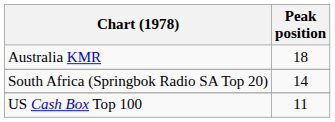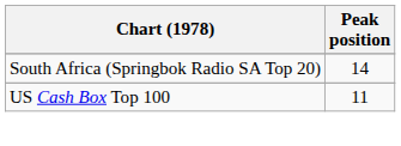- row: Australia KMR | 18
